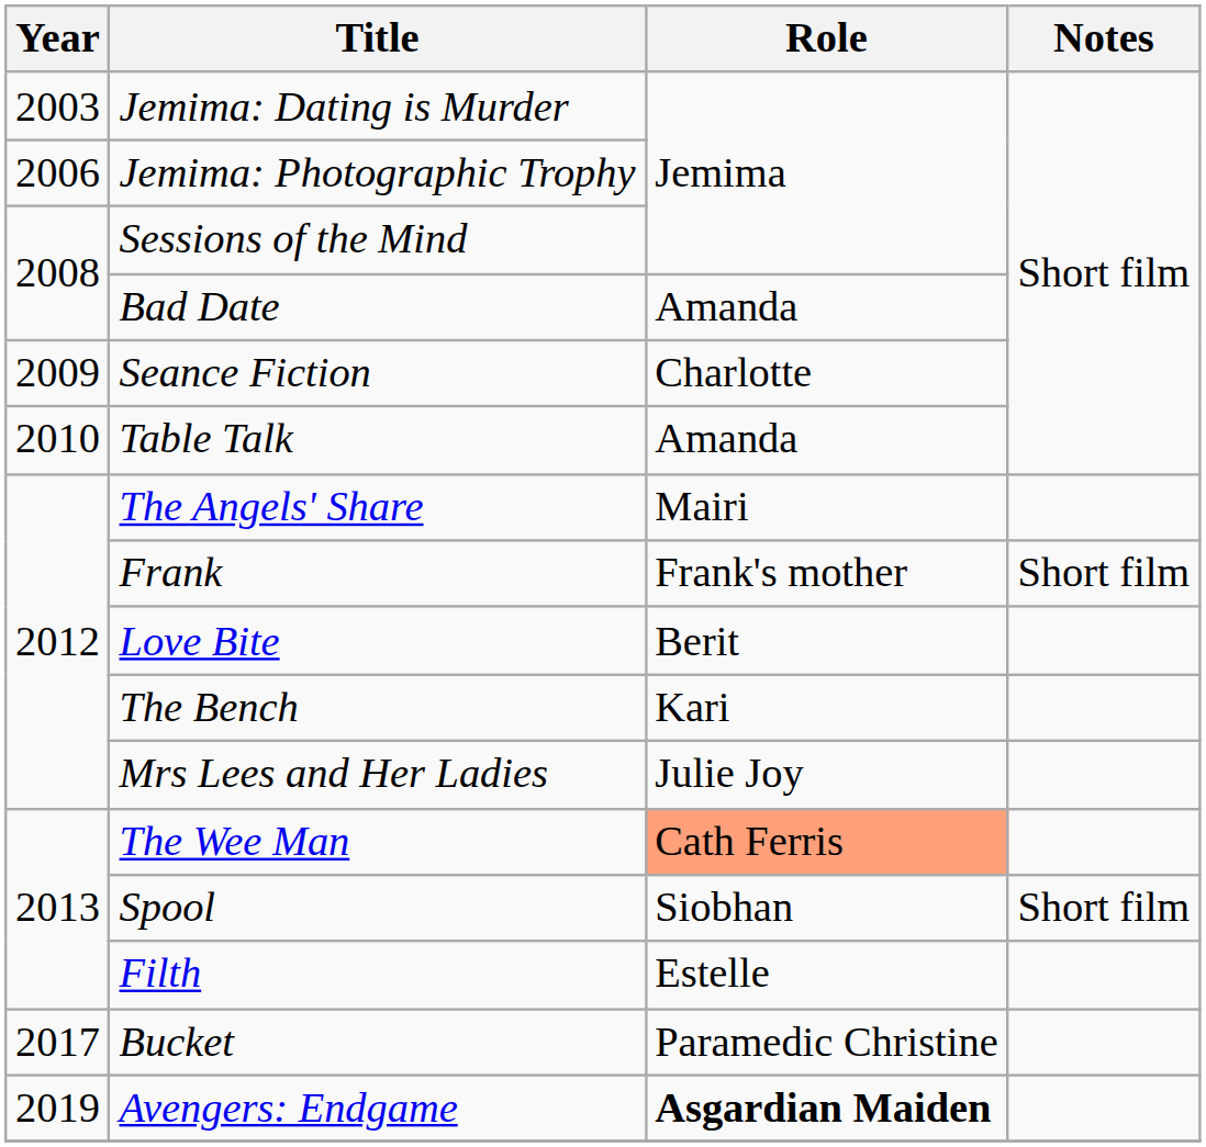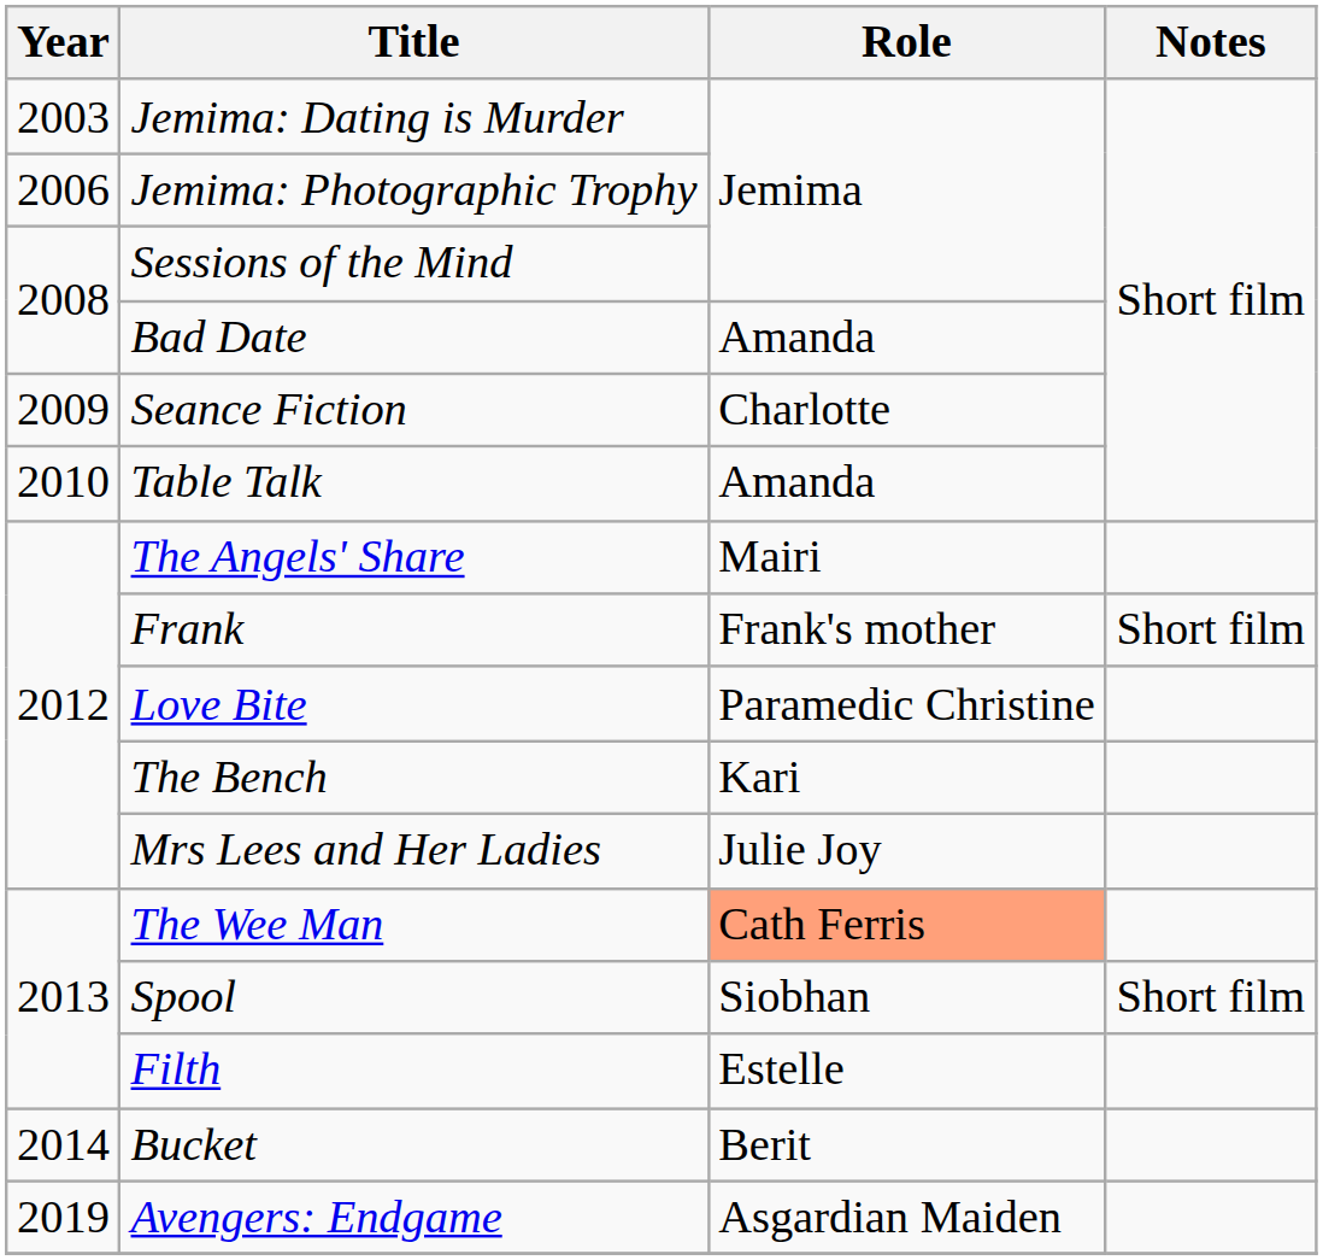Love Bite | Role: Berit -> Paramedic Christine
Bucket | Year: 2017 -> 2014
Bucket | Role: Paramedic Christine -> Berit
Avengers: Endgame | Role: bold -> normal
